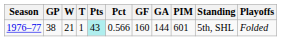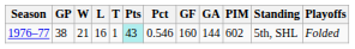+ column: L | 16
1976–77 | Pct: 0.566 -> 0.546
1976–77 | PIM: 601 -> 602
